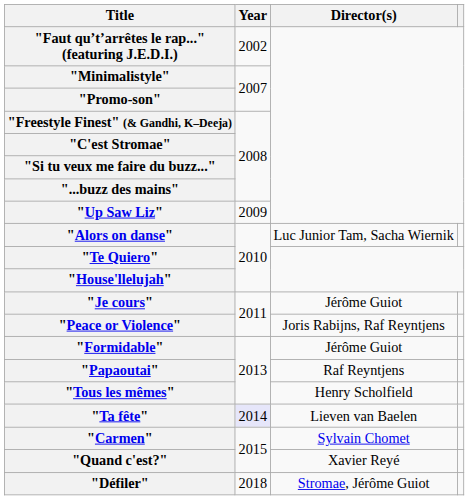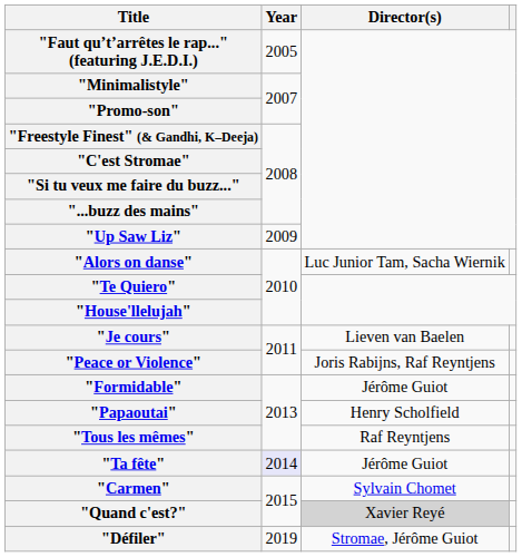"Faut qu’t’arrêtes le rap..." (featuring J.E.D.I.) | Year: 2002 -> 2005
"Je cours" | Director(s): Jérôme Guiot -> Lieven van Baelen
"Papaoutai" | Director(s): Raf Reyntjens -> Henry Scholfield
"Tous les mêmes" | Director(s): Henry Scholfield -> Raf Reyntjens
"Ta fête" | Director(s): Lieven van Baelen -> Jérôme Guiot
"Quand c'est?" | Director(s): no background -> lightgrey background
"Défiler" | Year: 2018 -> 2019
